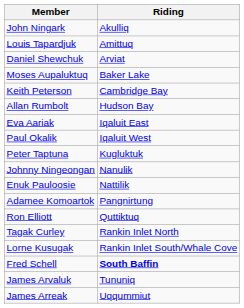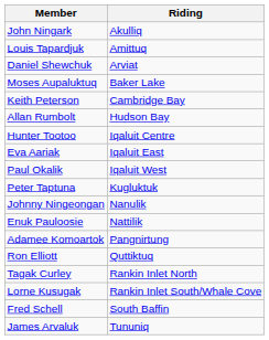+ row: Hunter Tootoo | Iqaluit Centre
Fred Schell | Riding: bold -> normal
- row: James Arreak | Uqqummiut
